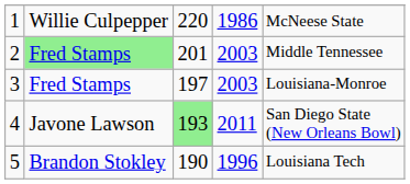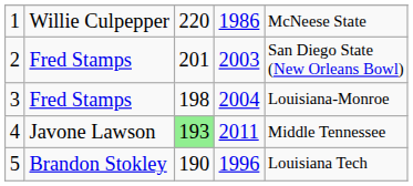2 | column 2: lightgreen background -> no background
2 | column 5: Middle Tennessee -> San Diego State (New Orleans Bowl)
3 | column 3: 197 -> 198
3 | column 4: 2003 -> 2004
4 | column 5: San Diego State (New Orleans Bowl) -> Middle Tennessee
